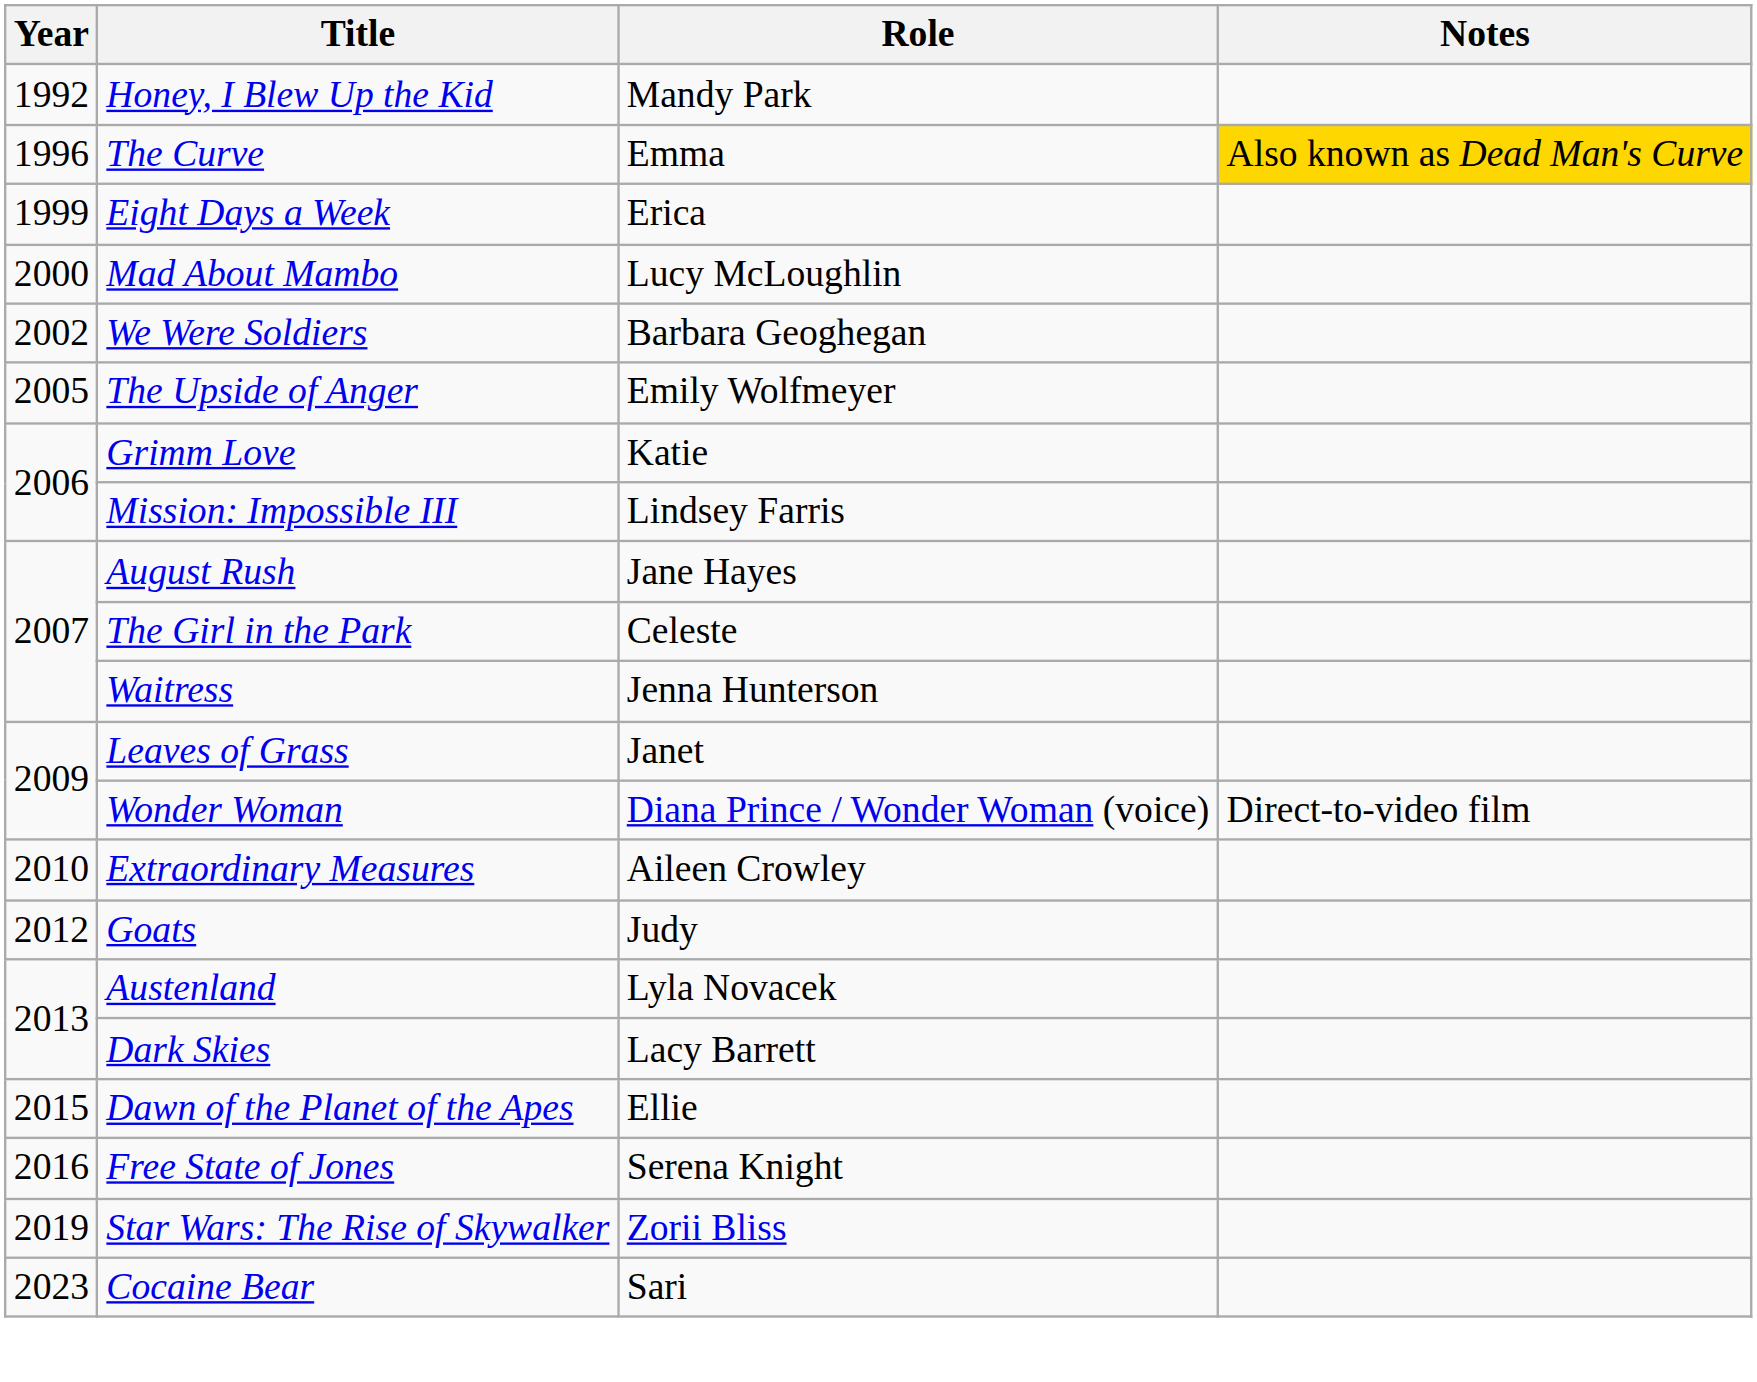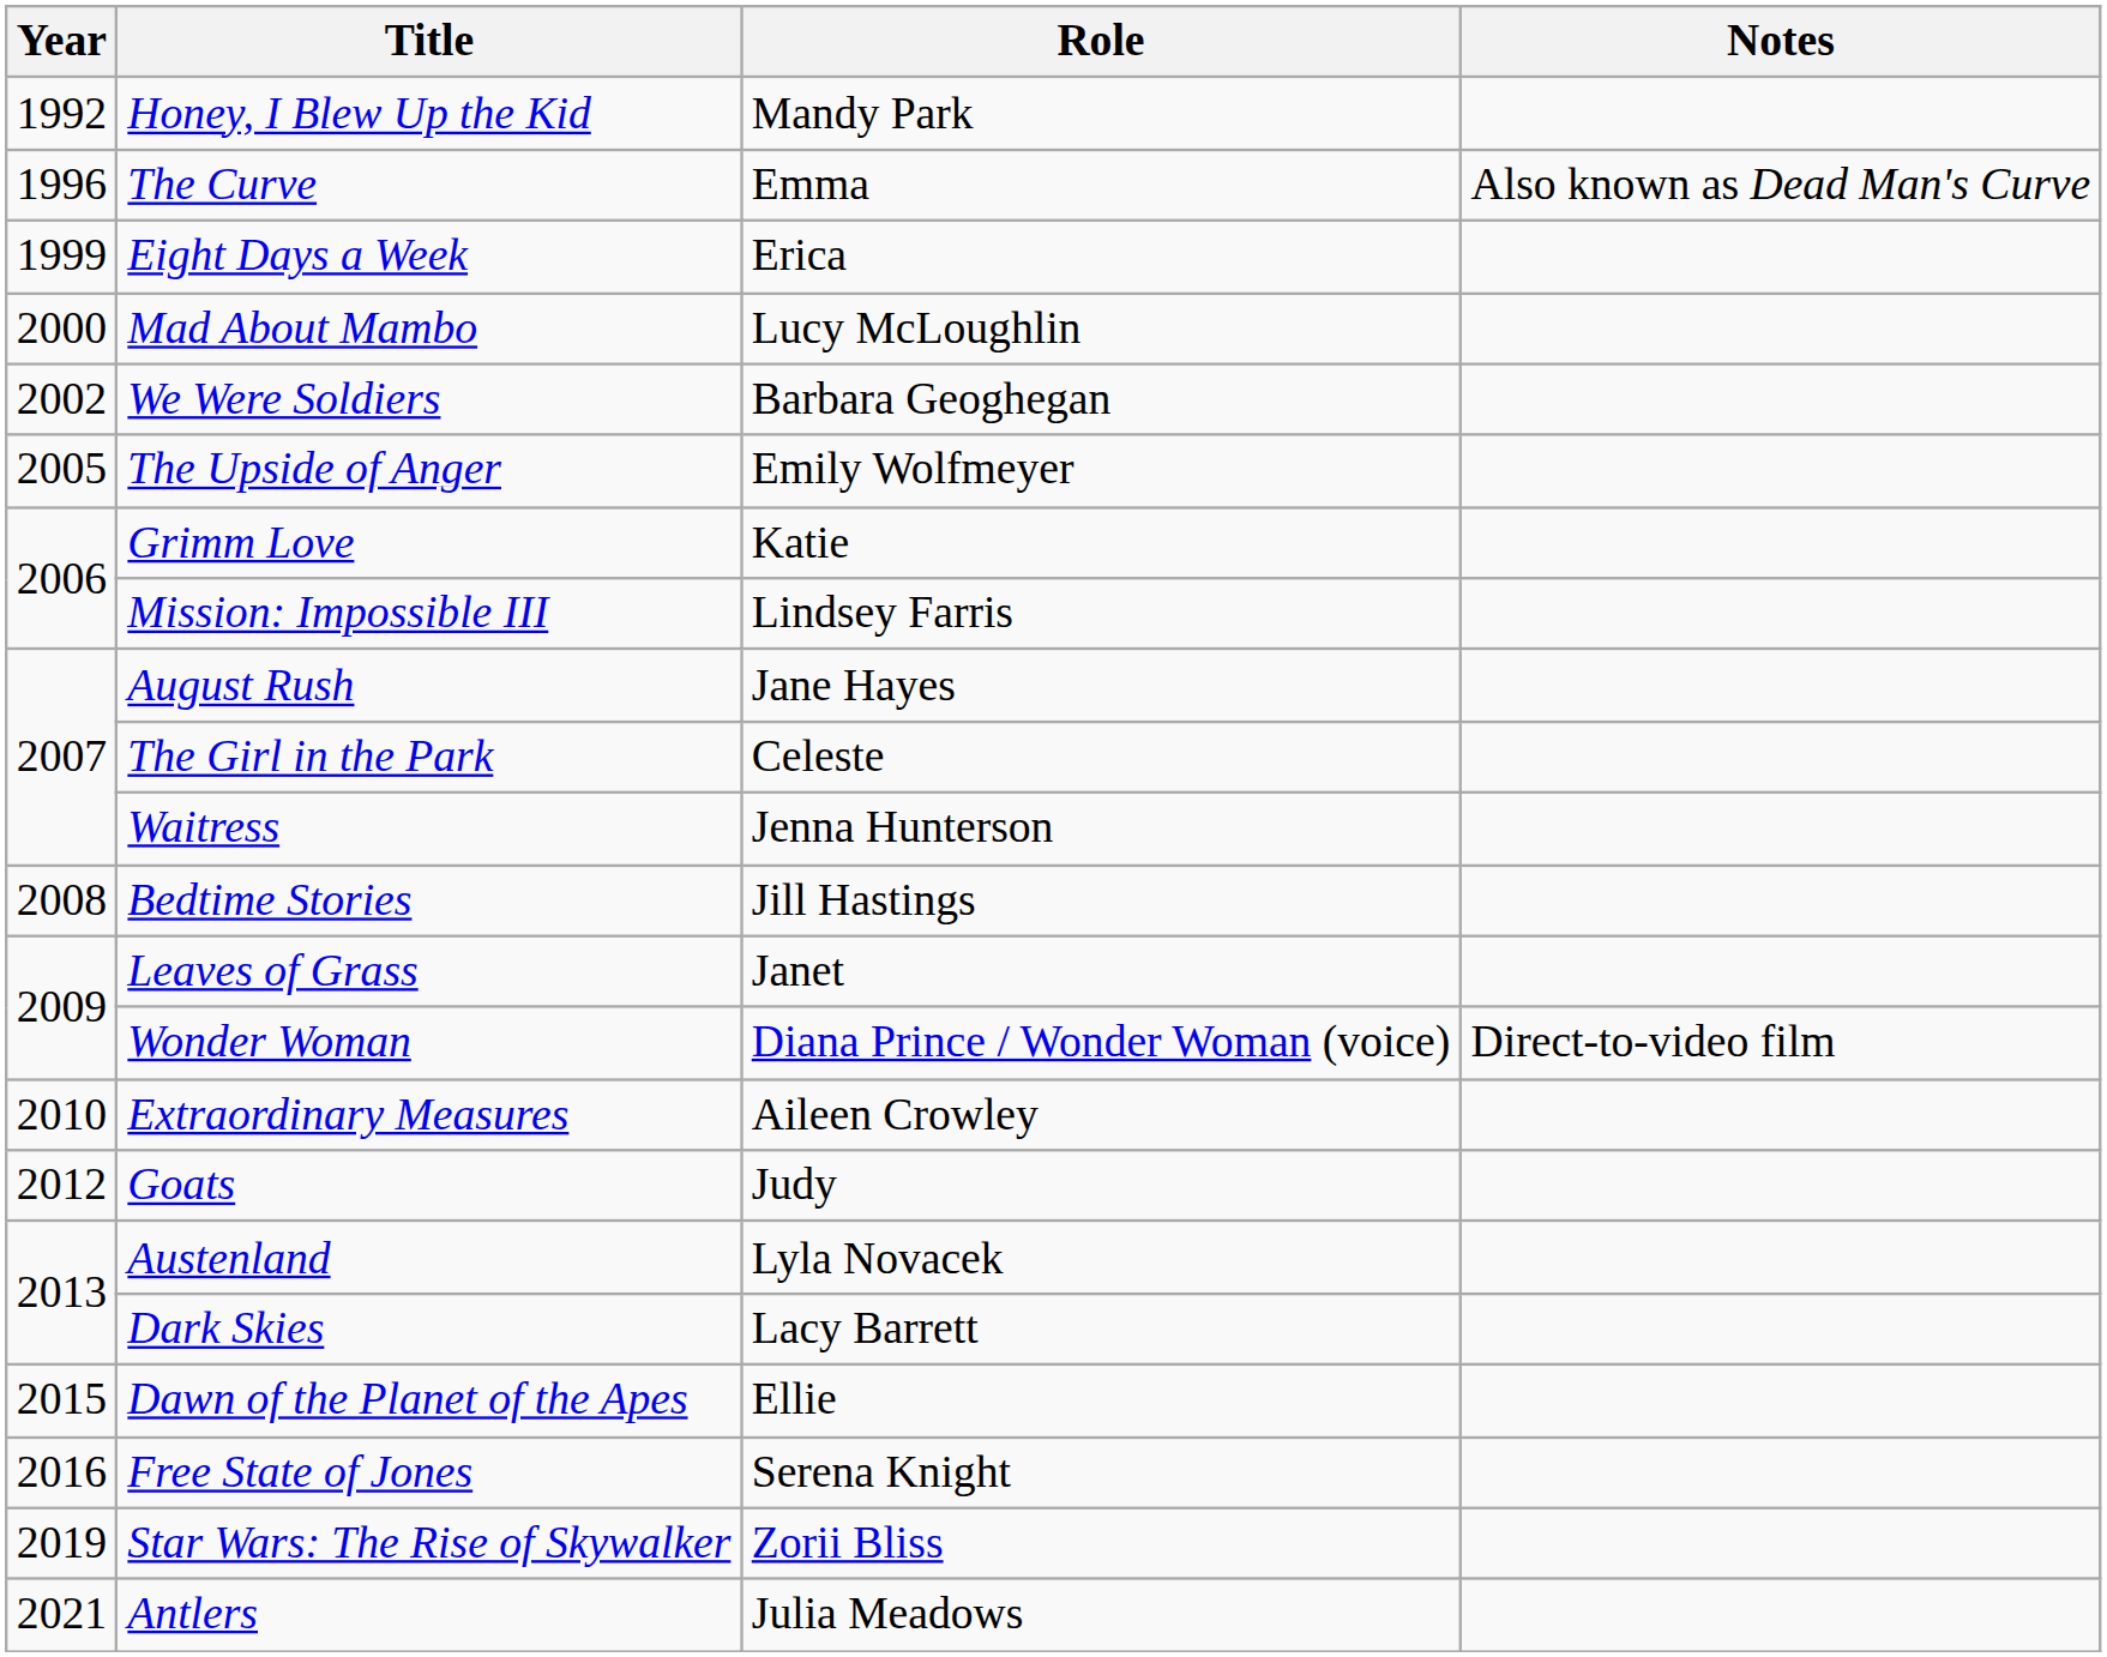The Curve | Notes: gold background -> no background
+ row: 2008 | Bedtime Stories | Jill Hastings
+ row: 2021 | Antlers | Julia Meadows
- row: 2023 | Cocaine Bear | Sari
